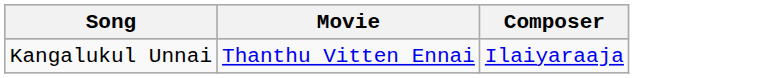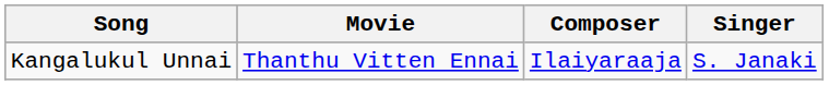+ column: Singer | S. Janaki
